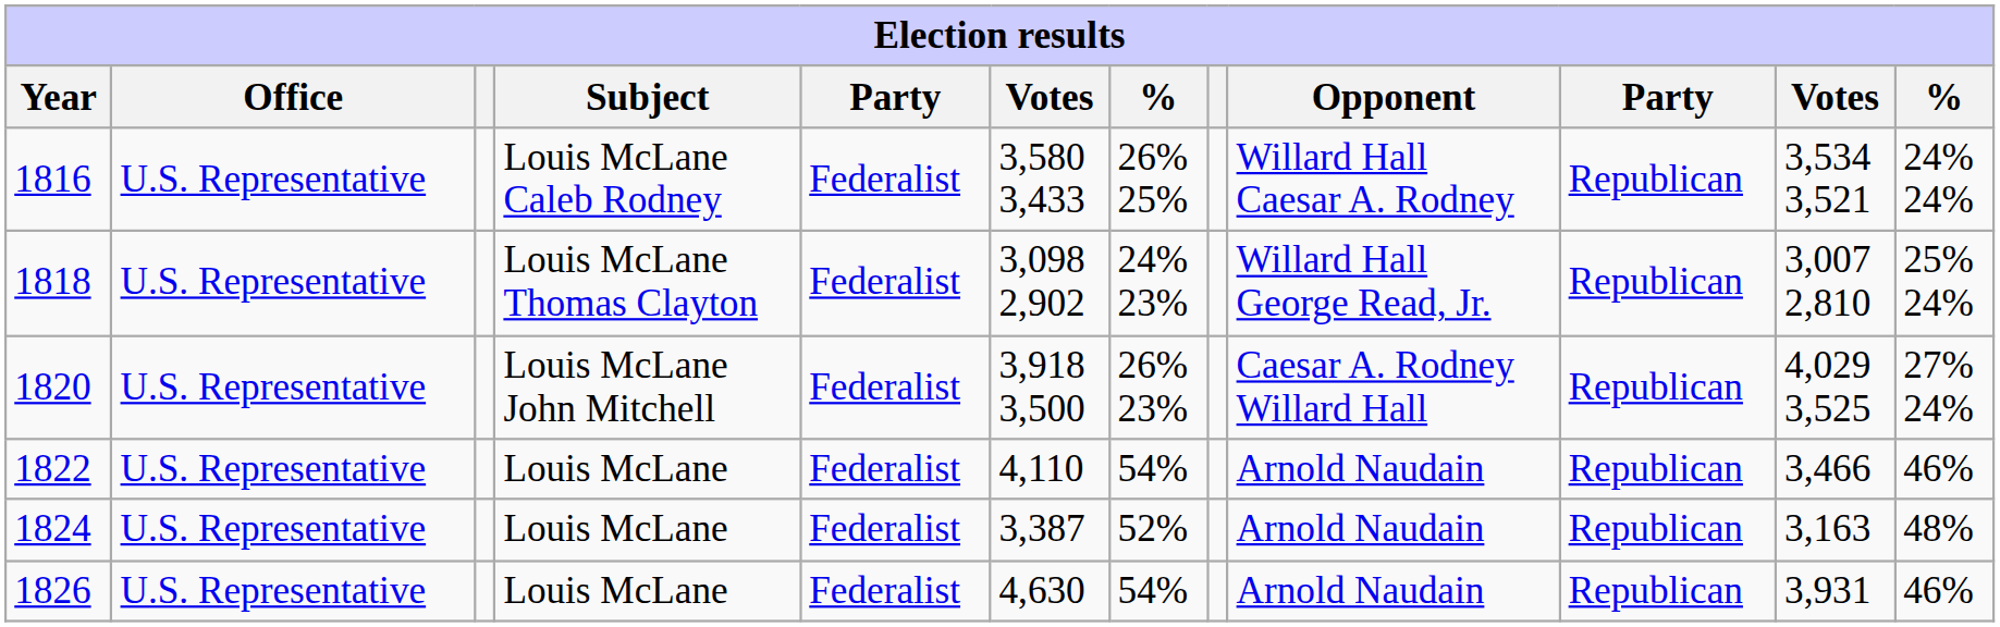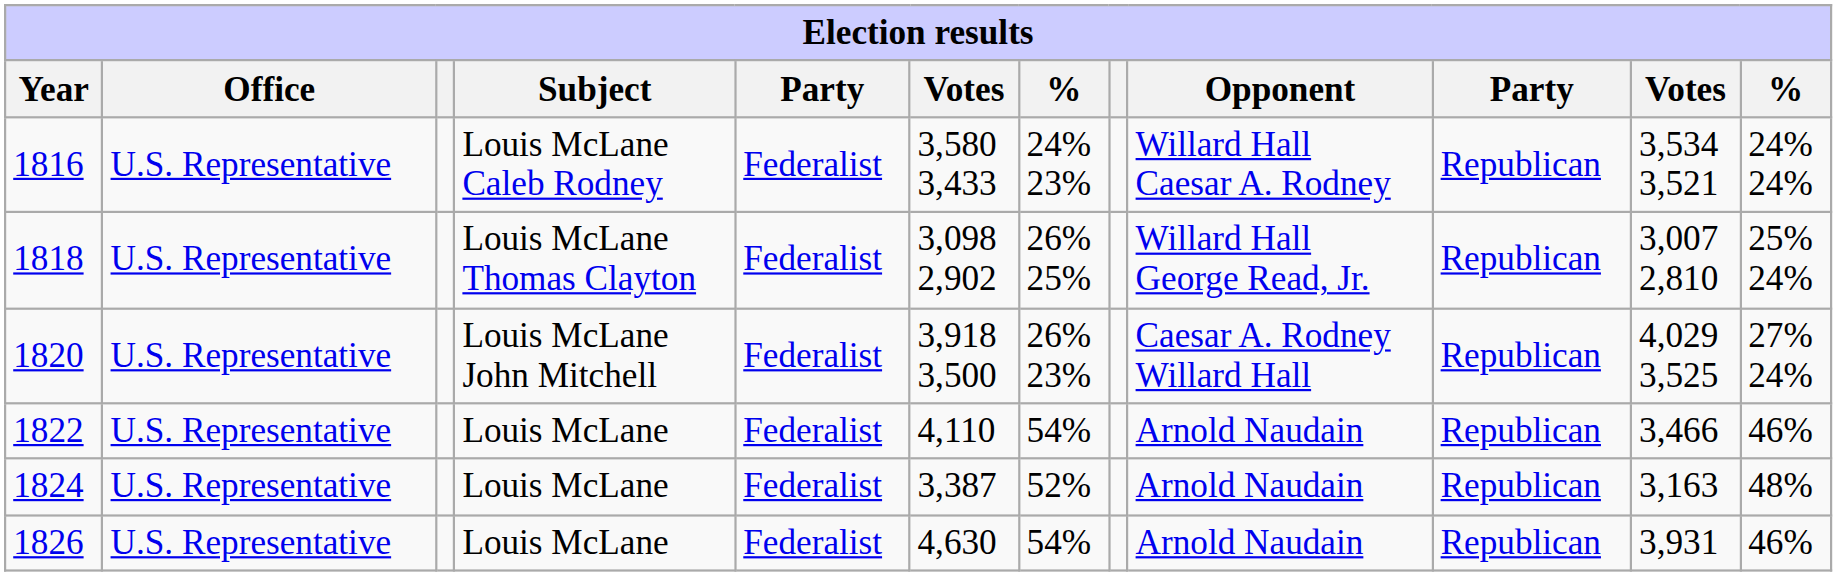1816 | column 7: 26% 25% -> 24% 23%
1818 | column 7: 24% 23% -> 26% 25%
